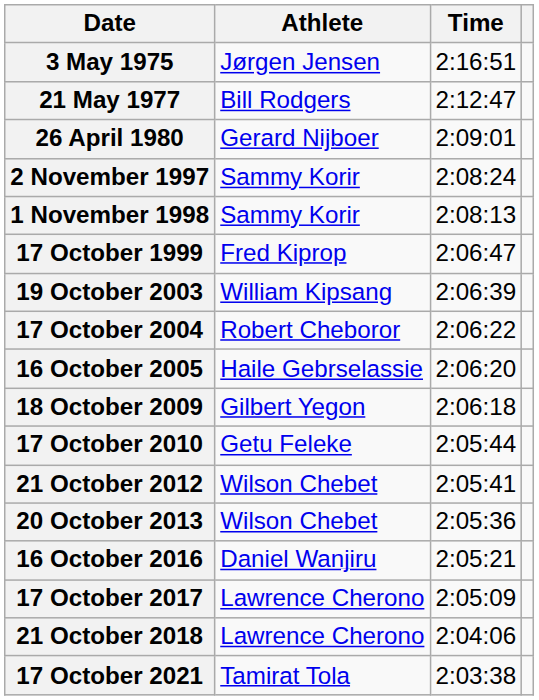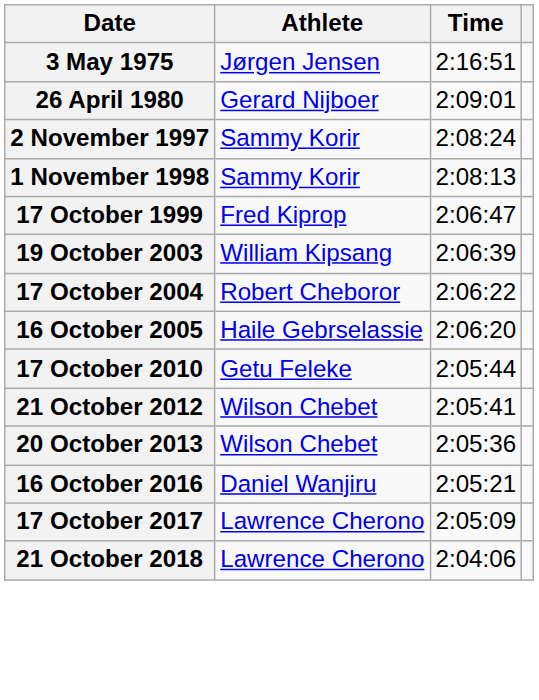- row: 21 May 1977 | Bill Rodgers | 2:12:47
- row: 18 October 2009 | Gilbert Yegon | 2:06:18
- row: 17 October 2021 | Tamirat Tola | 2:03:38
